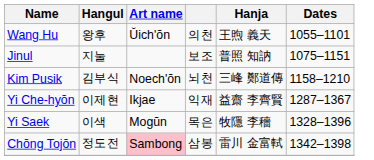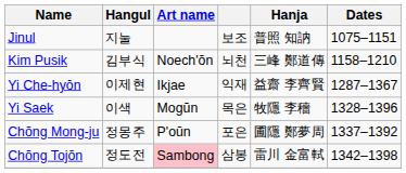- row: Wang Hu | 왕후 | Ŭich'ŏn | 의천 | 王煦 義天 | 1055–1101
+ row: Chŏng Mong-ju | 정몽주 | P'oŭn | 포은 | 圃隱 鄭夢周 | 1337–1392
